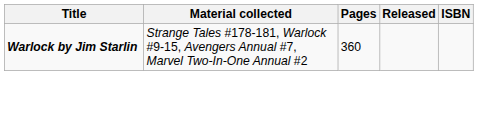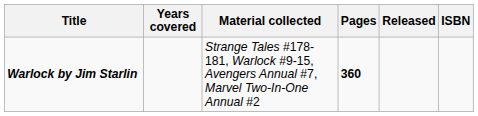+ column: Years covered
Warlock by Jim Starlin | Pages: normal -> bold
